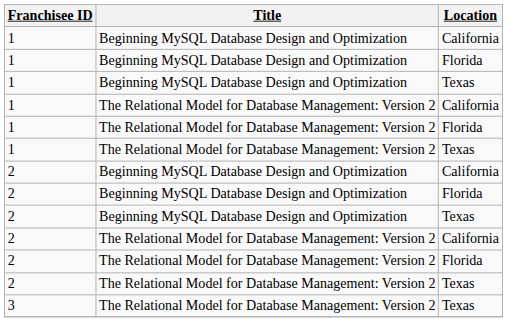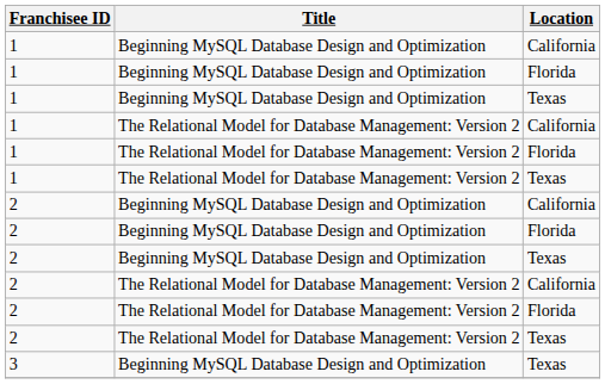3 | Title: The Relational Model for Database Management: Version 2 -> Beginning MySQL Database Design and Optimization
